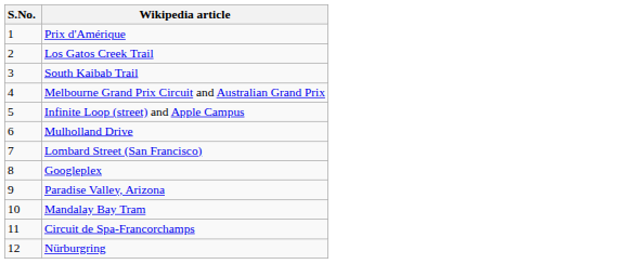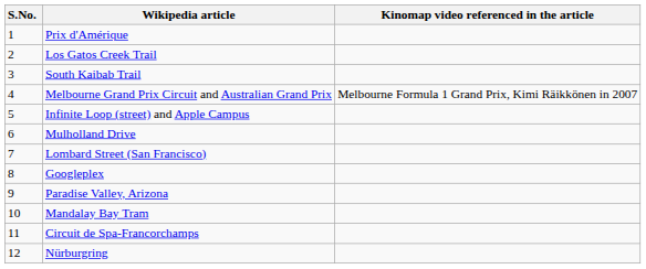+ column: Kinomap video referenced in the article | Melbourne Formula 1 Grand Prix, Kimi Räikkönen in 2007
